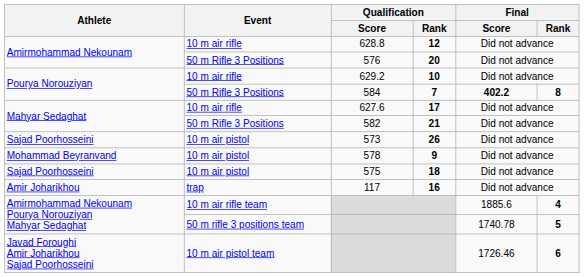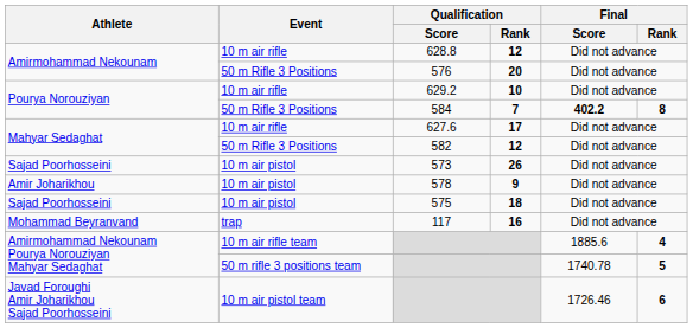582 | Qualification / Rank: 21 -> 12
578 | Athlete: Mohammad Beyranvand -> Amir Joharikhou
117 | Athlete: Amir Joharikhou -> Mohammad Beyranvand
